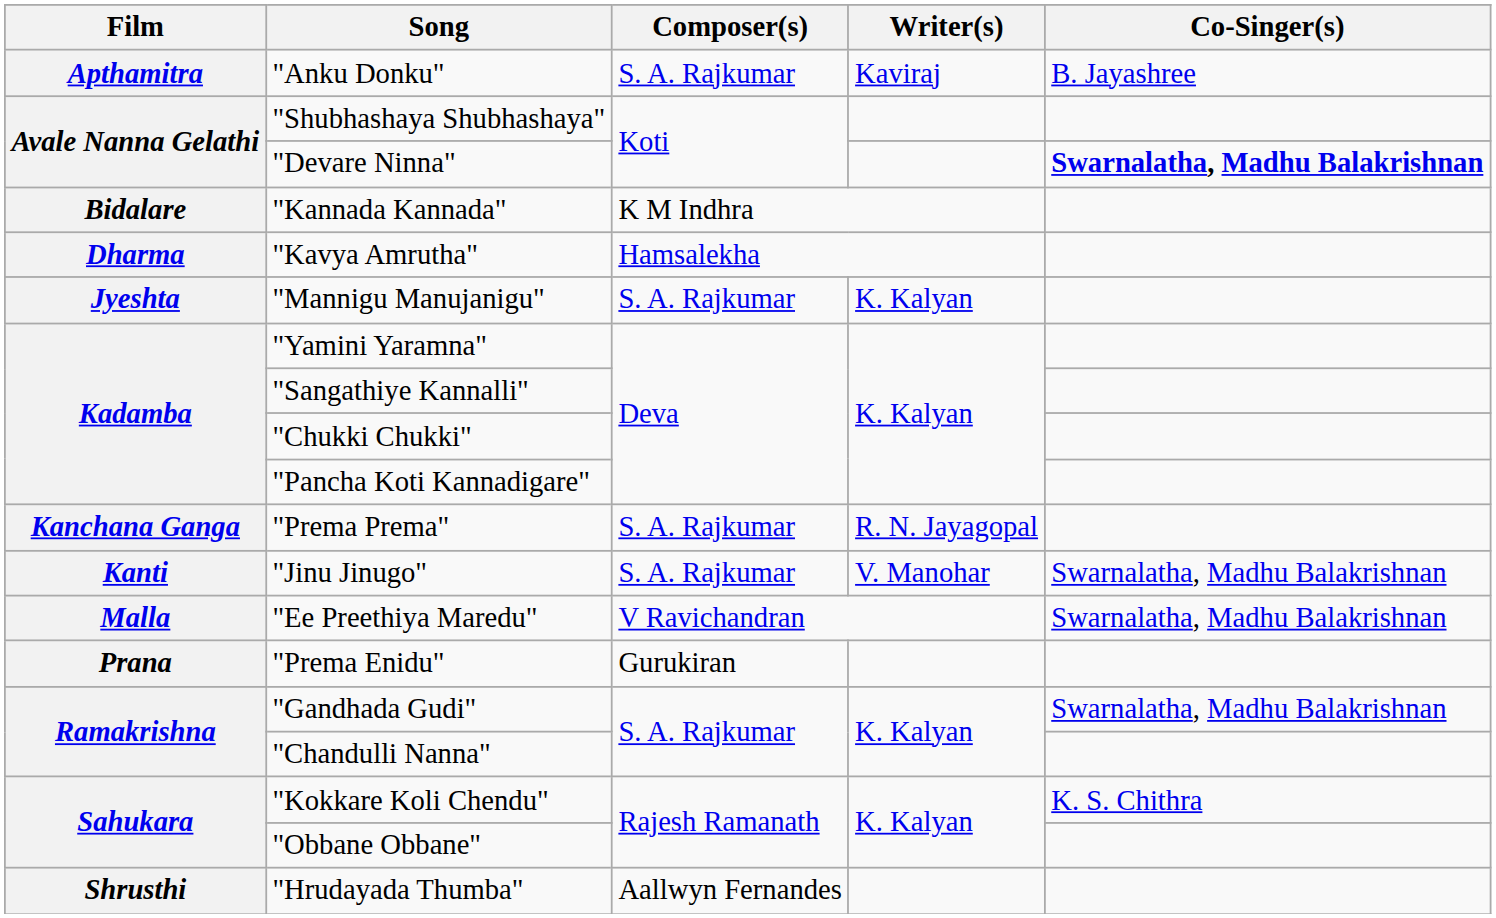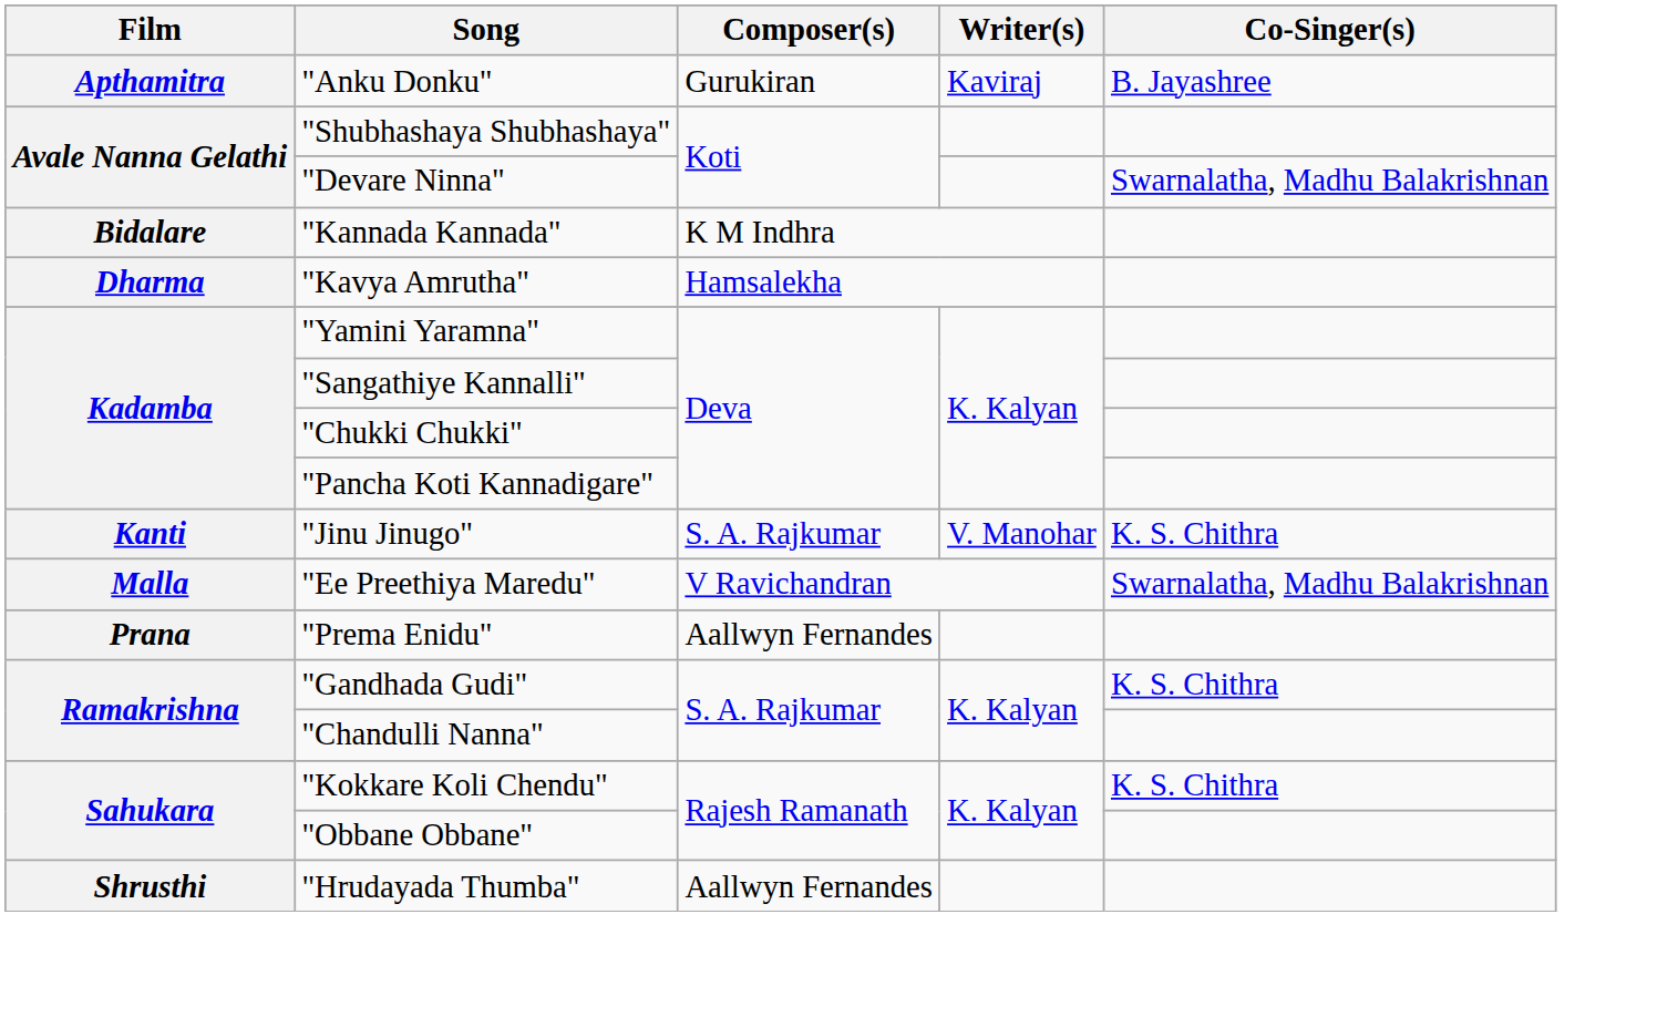"Anku Donku" | Composer(s): S. A. Rajkumar -> Gurukiran
"Devare Ninna" | Co-Singer(s): bold -> normal
- row: Jyeshta | "Mannigu Manujanigu" | S. A. Rajkumar | K. Kalyan
- row: Kanchana Ganga | "Prema Prema" | S. A. Rajkumar | R. N. Jayagopal
"Jinu Jinugo" | Co-Singer(s): Swarnalatha, Madhu Balakrishnan -> K. S. Chithra
"Prema Enidu" | Composer(s): Gurukiran -> Aallwyn Fernandes
"Gandhada Gudi" | Co-Singer(s): Swarnalatha, Madhu Balakrishnan -> K. S. Chithra
